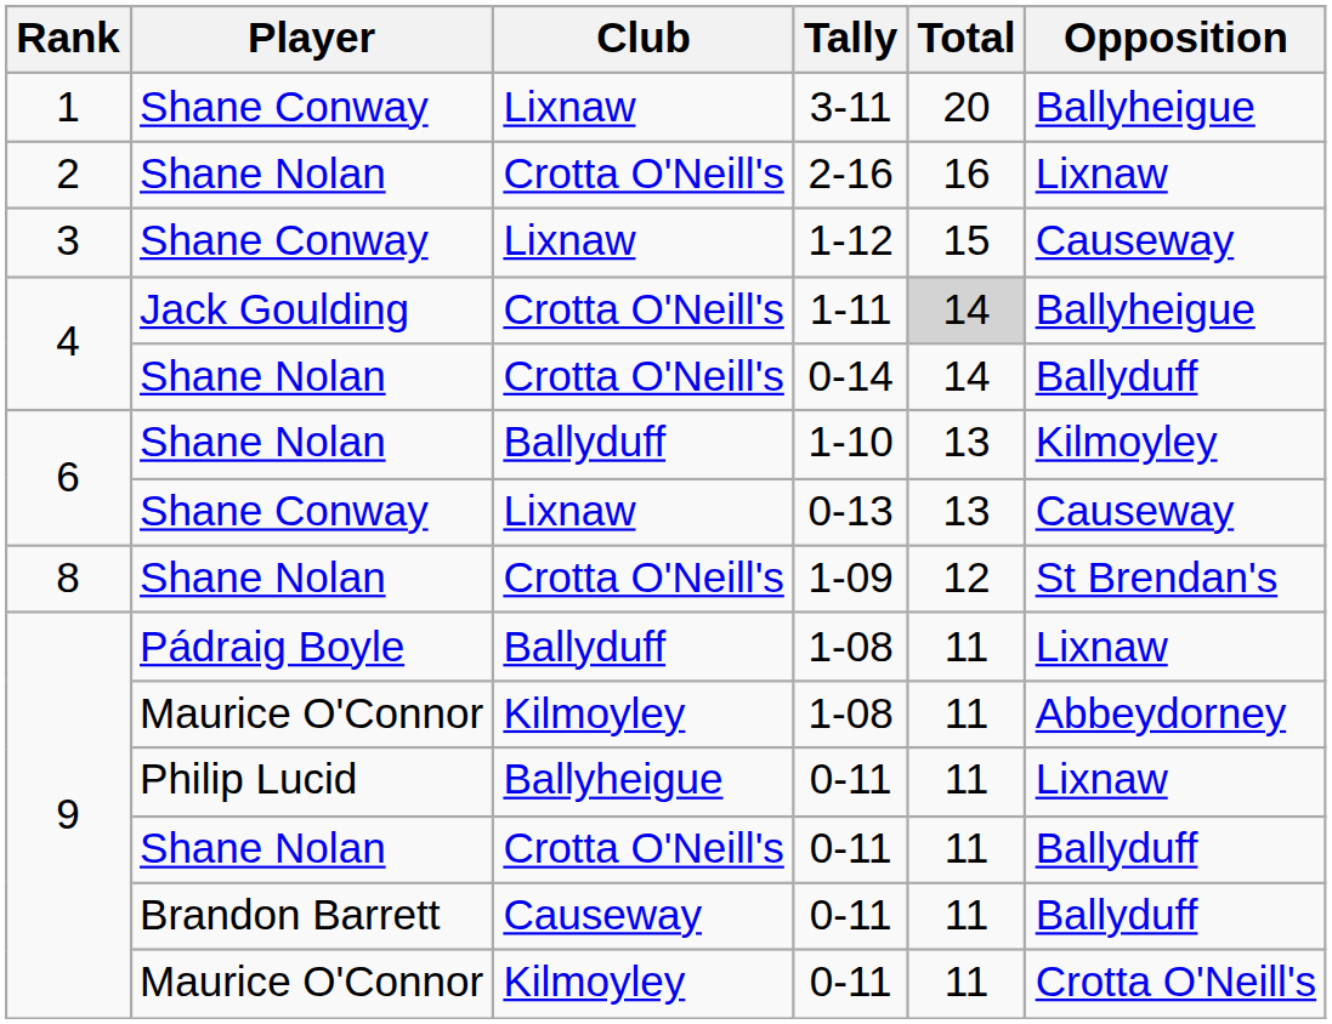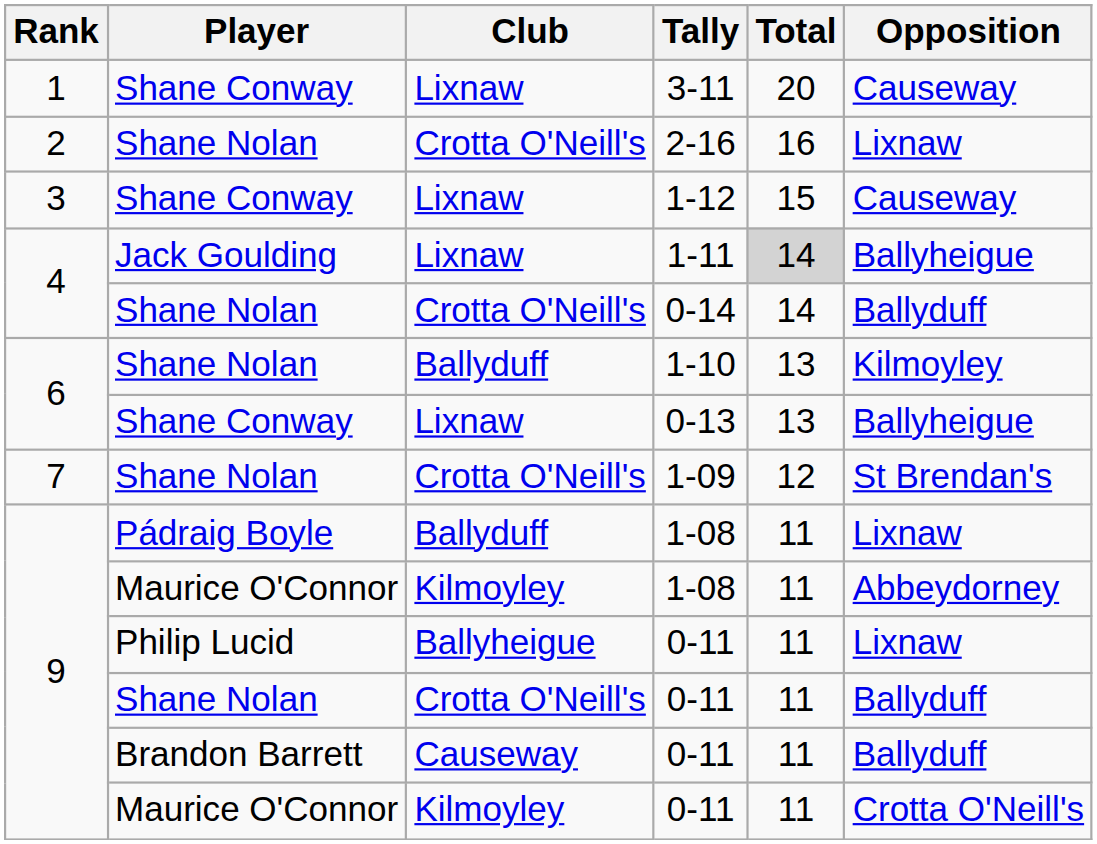3-11 | Opposition: Ballyheigue -> Causeway
1-11 | Club: Crotta O'Neill's -> Lixnaw
0-13 | Opposition: Causeway -> Ballyheigue
1-09 | Rank: 8 -> 7
